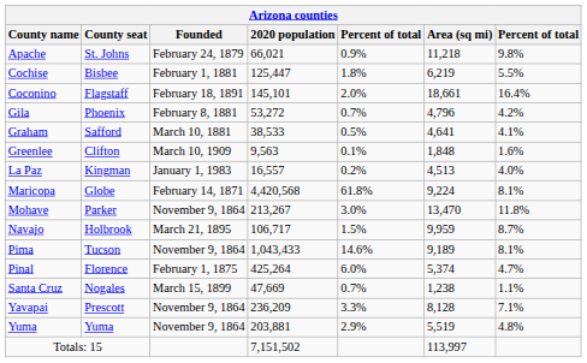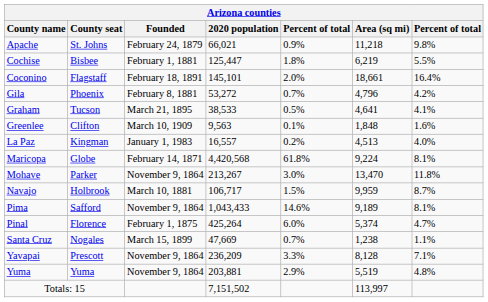Graham | County seat: Safford -> Tucson
Graham | Founded: March 10, 1881 -> March 21, 1895
Navajo | Founded: March 21, 1895 -> March 10, 1881
Pima | County seat: Tucson -> Safford
